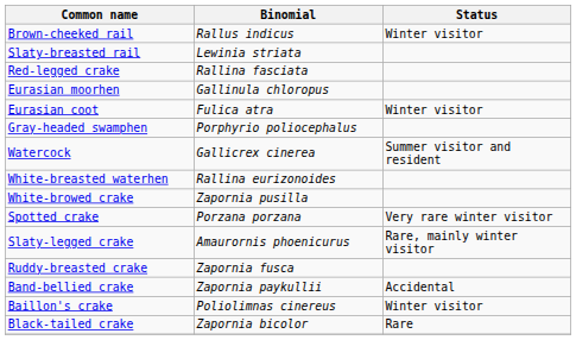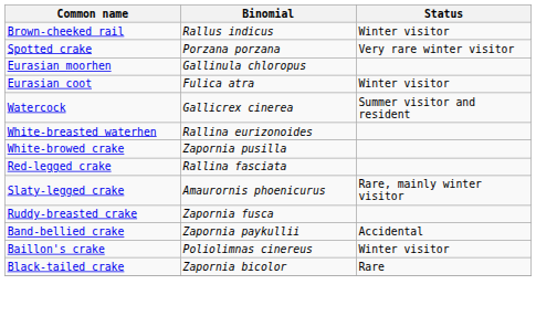- row: Slaty-breasted rail | Lewinia striata
rows swapped: Spotted crake <-> Red-legged crake
- row: Gray-headed swamphen | Porphyrio poliocephalus
